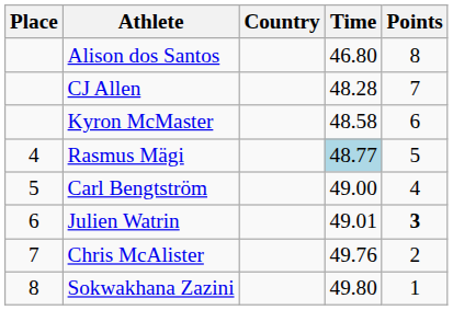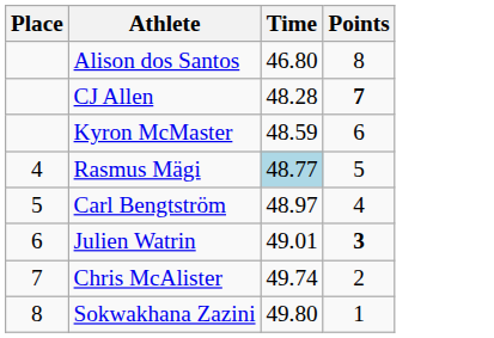- column: Country
CJ Allen | Points: normal -> bold
Kyron McMaster | Time: 48.58 -> 48.59
Carl Bengtström | Time: 49.00 -> 48.97
Chris McAlister | Time: 49.76 -> 49.74
